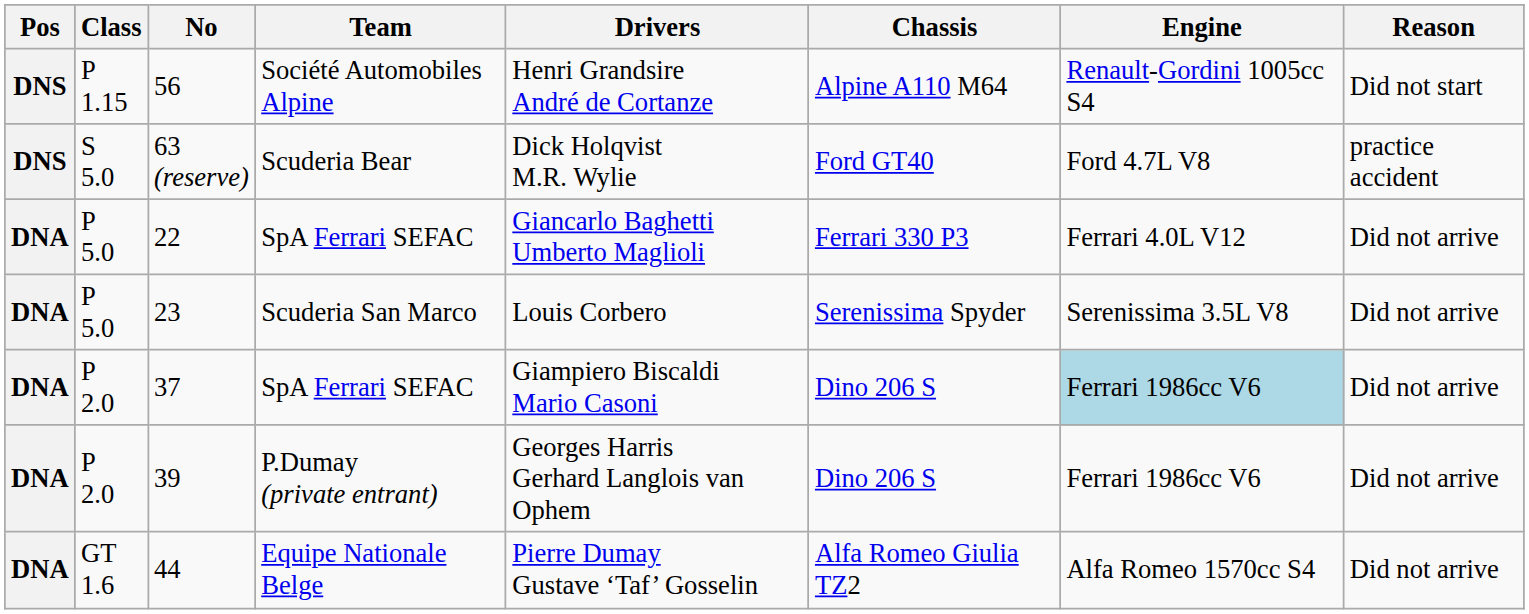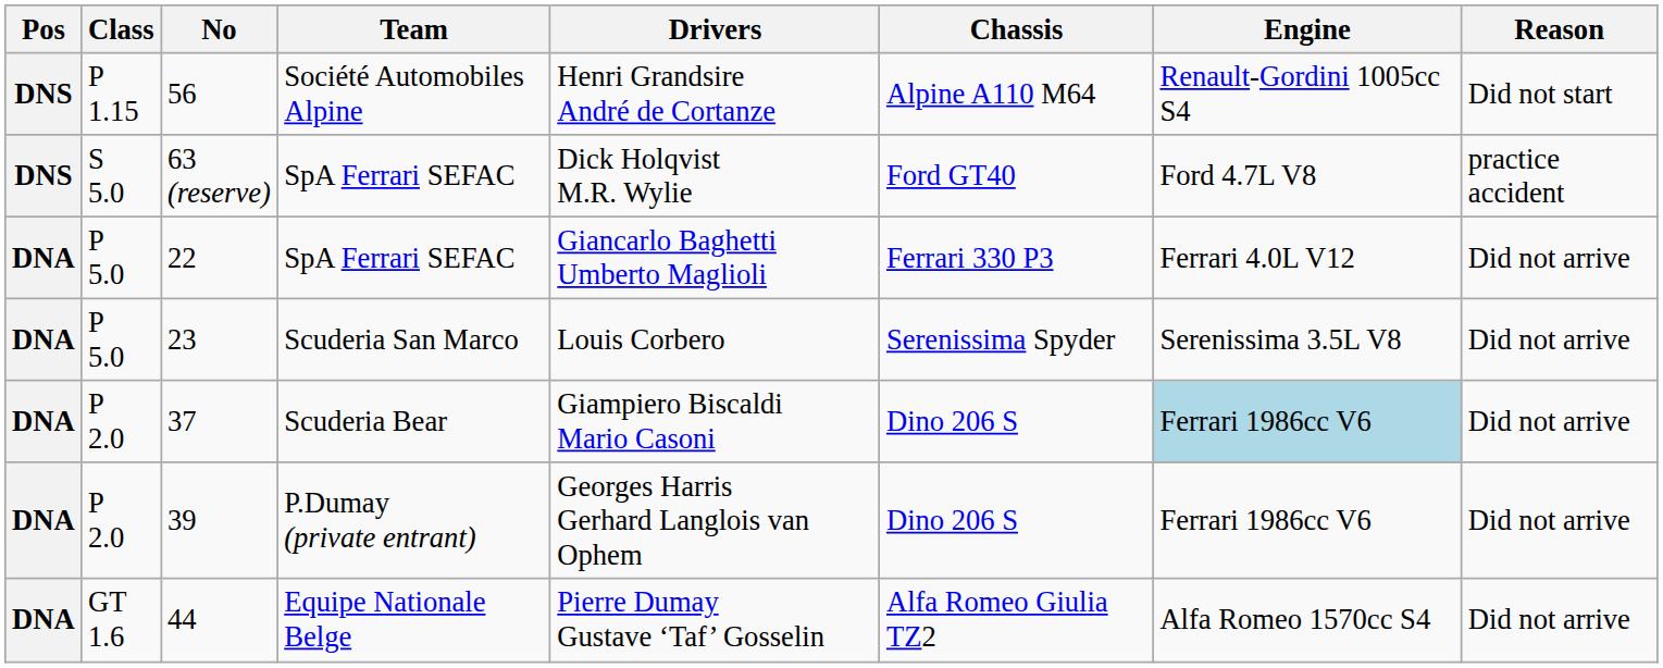63 (reserve) | Team: Scuderia Bear -> SpA Ferrari SEFAC
37 | Team: SpA Ferrari SEFAC -> Scuderia Bear
